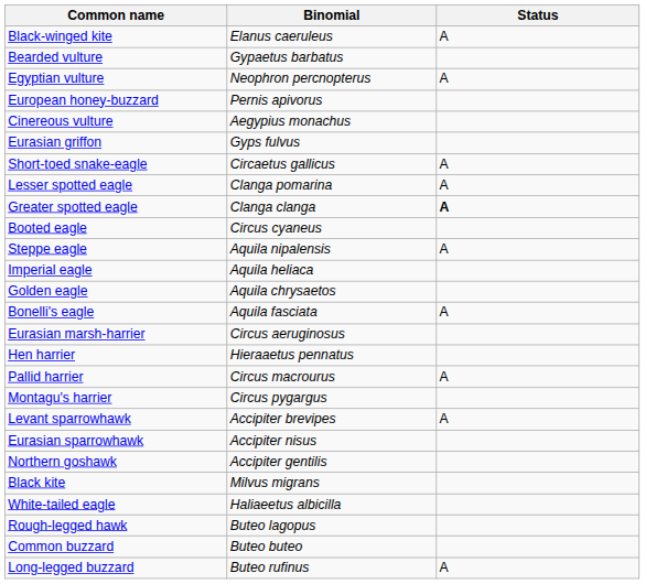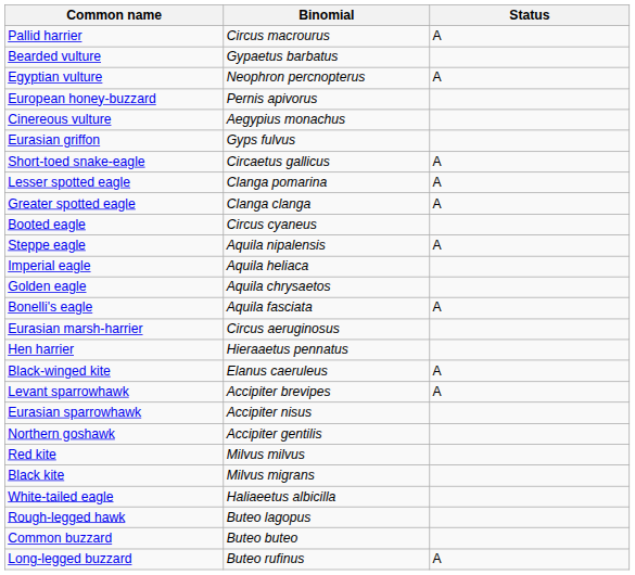rows swapped: Black-winged kite <-> Pallid harrier
Greater spotted eagle | Status: bold -> normal
- row: Montagu's harrier | Circus pygargus
+ row: Red kite | Milvus milvus
